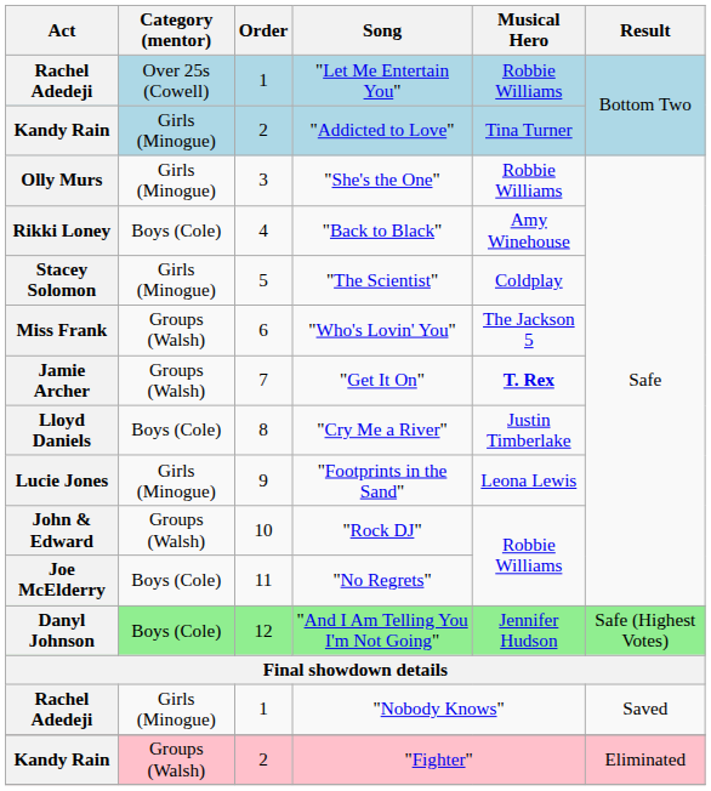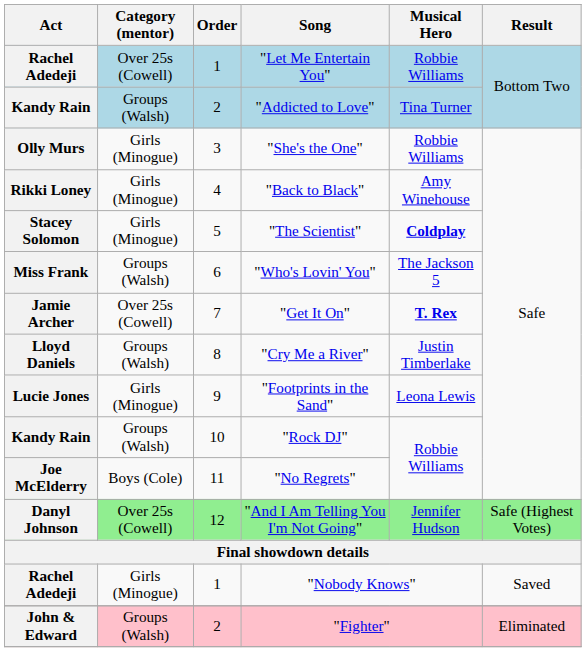"Addicted to Love" | Category (mentor): Girls (Minogue) -> Groups (Walsh)
"Back to Black" | Category (mentor): Boys (Cole) -> Girls (Minogue)
"The Scientist" | Musical Hero: normal -> bold
"Get It On" | Category (mentor): Groups (Walsh) -> Over 25s (Cowell)
"Cry Me a River" | Category (mentor): Boys (Cole) -> Groups (Walsh)
"Rock DJ" | Act: John & Edward -> Kandy Rain
"And I Am Telling You I'm Not Going" | Category (mentor): Boys (Cole) -> Over 25s (Cowell)
"Fighter" | Act: Kandy Rain -> John & Edward
